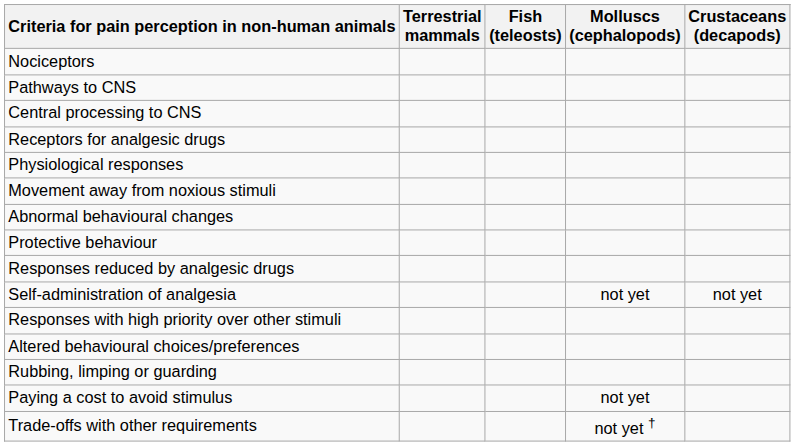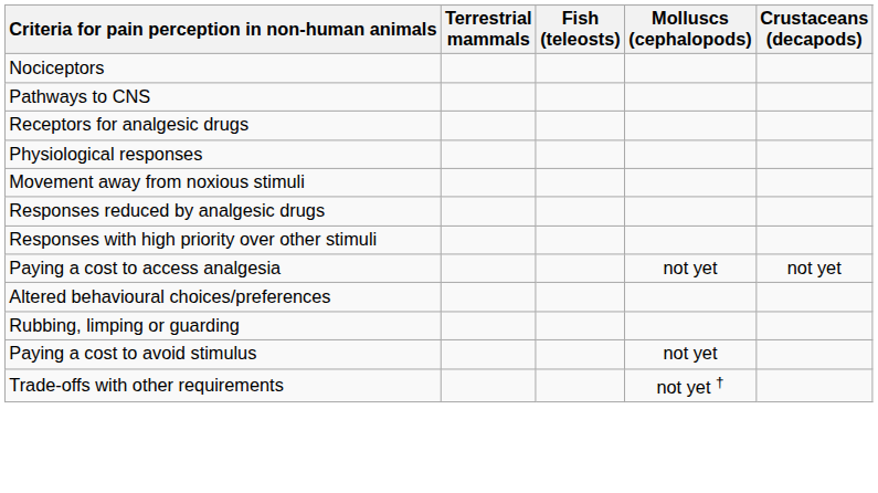- row: Central processing to CNS
- row: Abnormal behavioural changes
- row: Protective behaviour
- row: Self-administration of analgesia | not yet | not yet
+ row: Paying a cost to access analgesia | not yet | not yet
